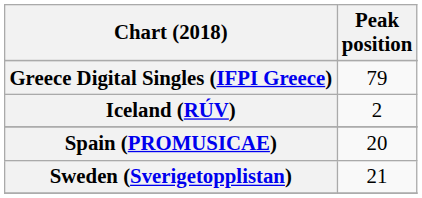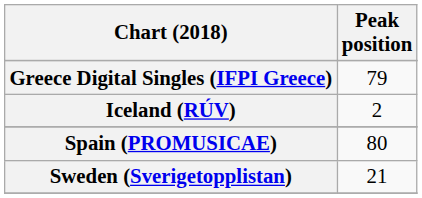Spain (PROMUSICAE) | Peak position: 20 -> 80
